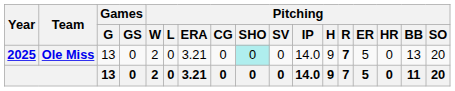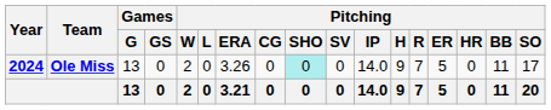Ole Miss | Year: 2025 -> 2024
Ole Miss | Pitching / ERA: 3.21 -> 3.26
Ole Miss | Pitching / R: bold -> normal
Ole Miss | Pitching / BB: 13 -> 11
Ole Miss | Pitching / SO: 20 -> 17
